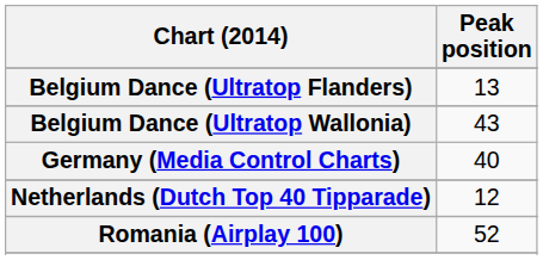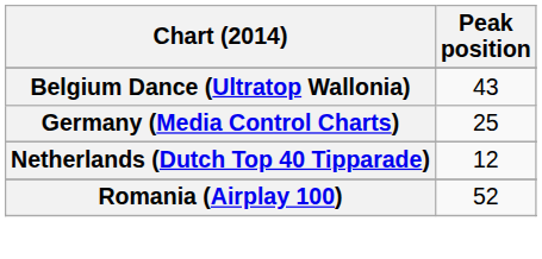- row: Belgium Dance (Ultratop Flanders) | 13
Germany (Media Control Charts) | Peak position: 40 -> 25
